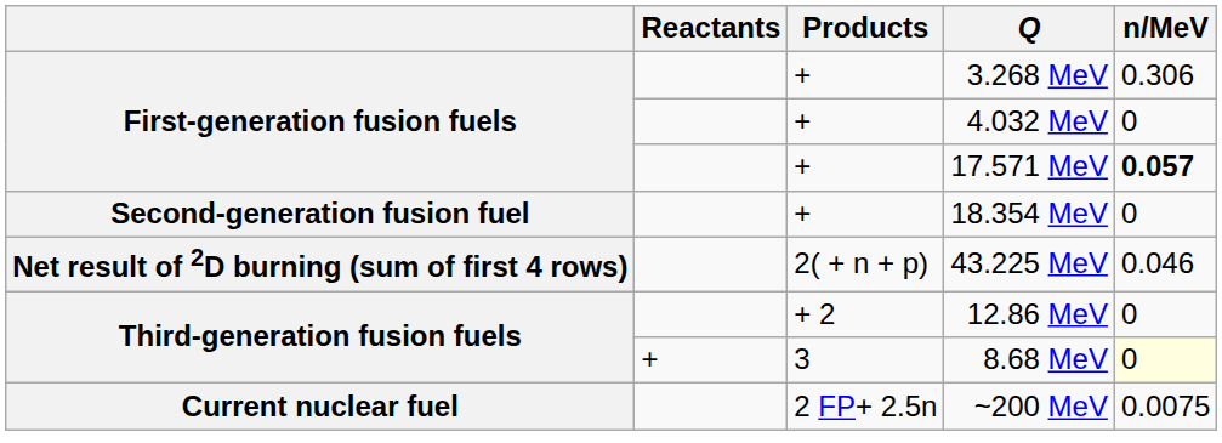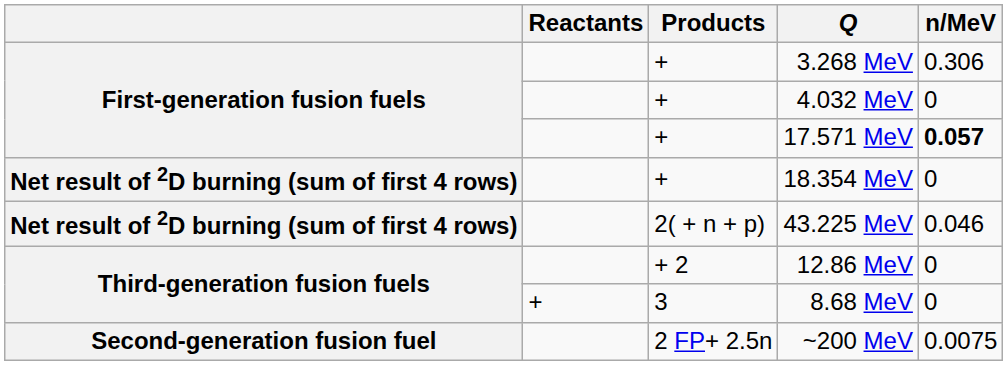18.354 MeV | column 1: Second-generation fusion fuel -> Net result of 2D burning (sum of first 4 rows)
8.68 MeV | n/MeV: lightyellow background -> no background
~200 MeV | column 1: Current nuclear fuel -> Second-generation fusion fuel
